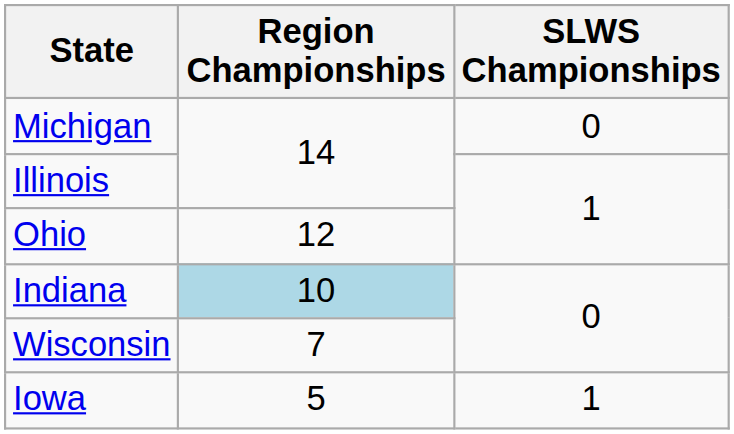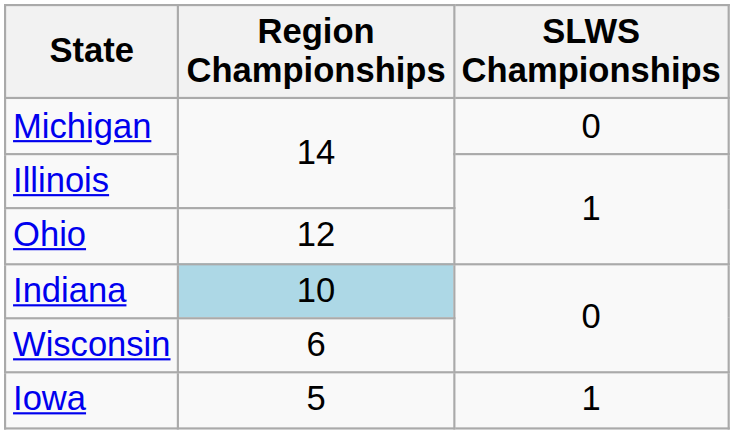Wisconsin | Region Championships: 7 -> 6
